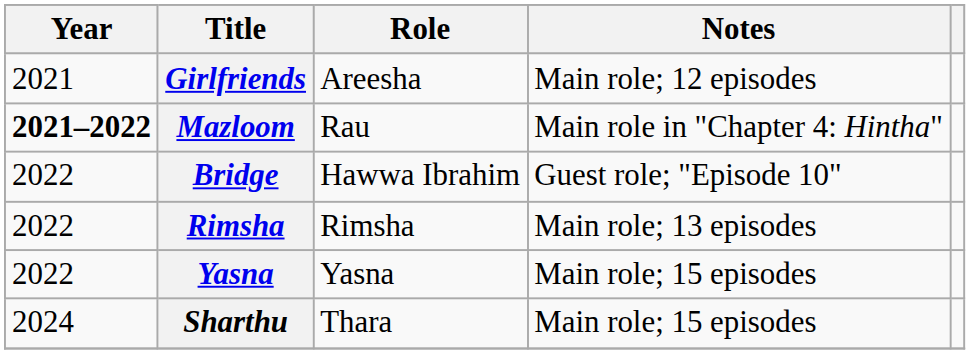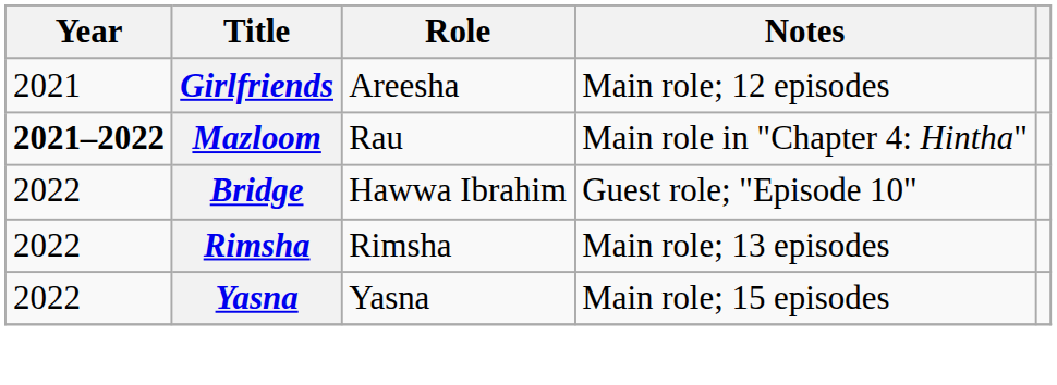- row: 2024 | Sharthu | Thara | Main role; 15 episodes
